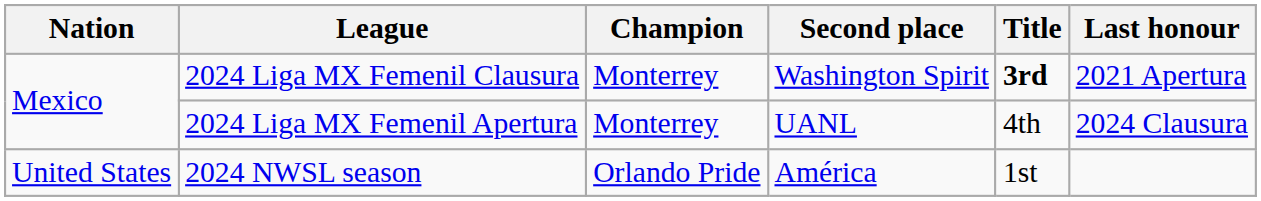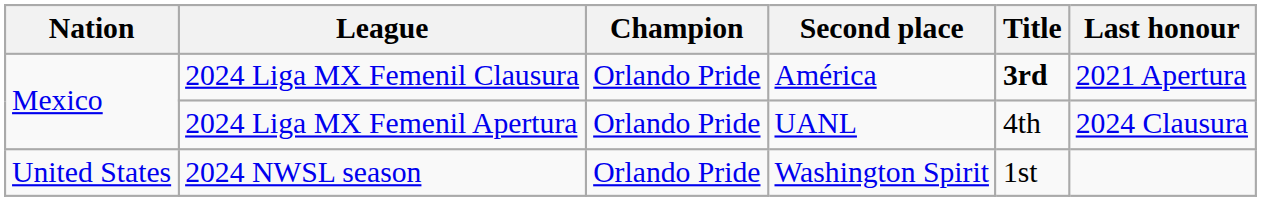2024 Liga MX Femenil Clausura | Champion: Monterrey -> Orlando Pride
2024 Liga MX Femenil Clausura | Second place: Washington Spirit -> América
2024 Liga MX Femenil Apertura | Champion: Monterrey -> Orlando Pride
2024 NWSL season | Second place: América -> Washington Spirit
